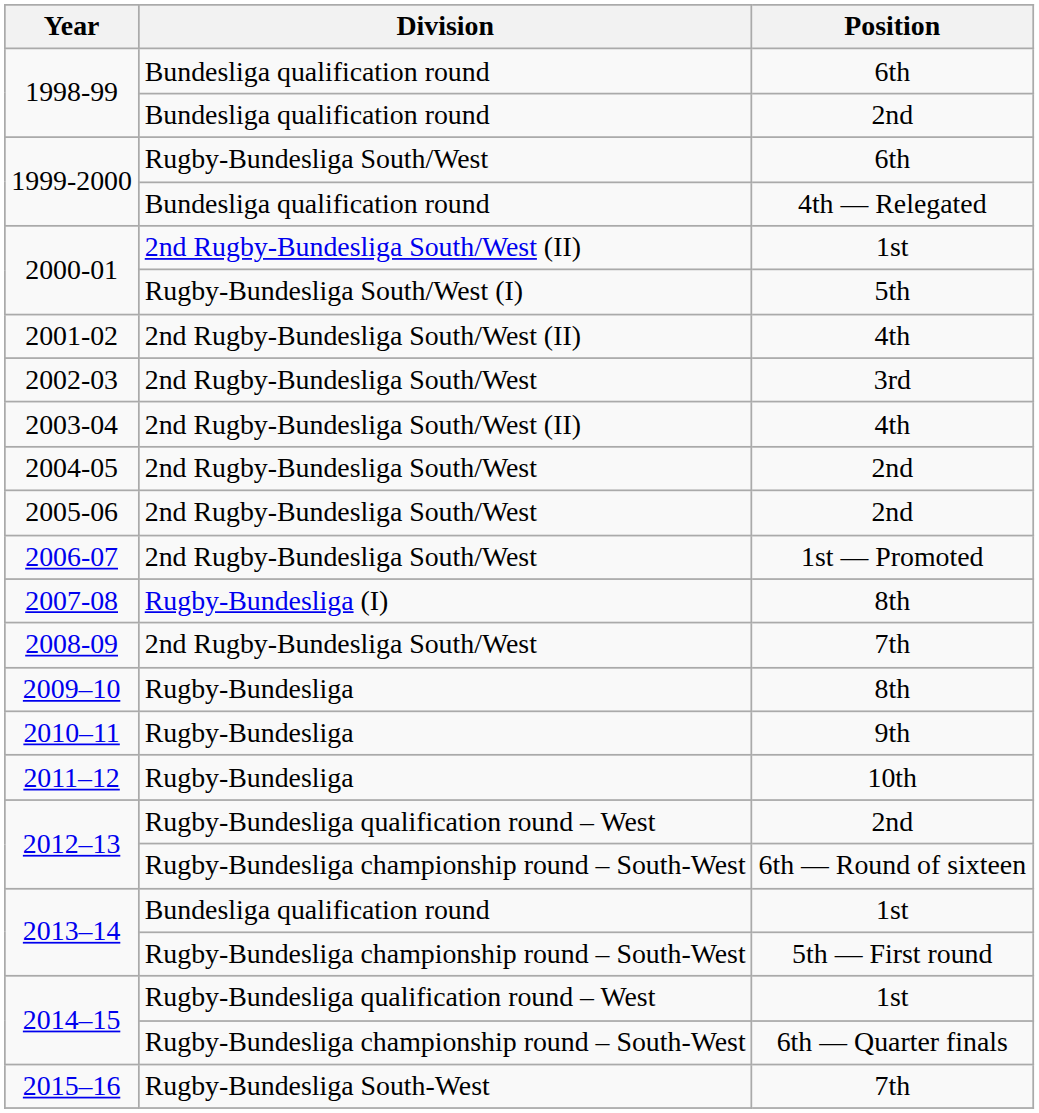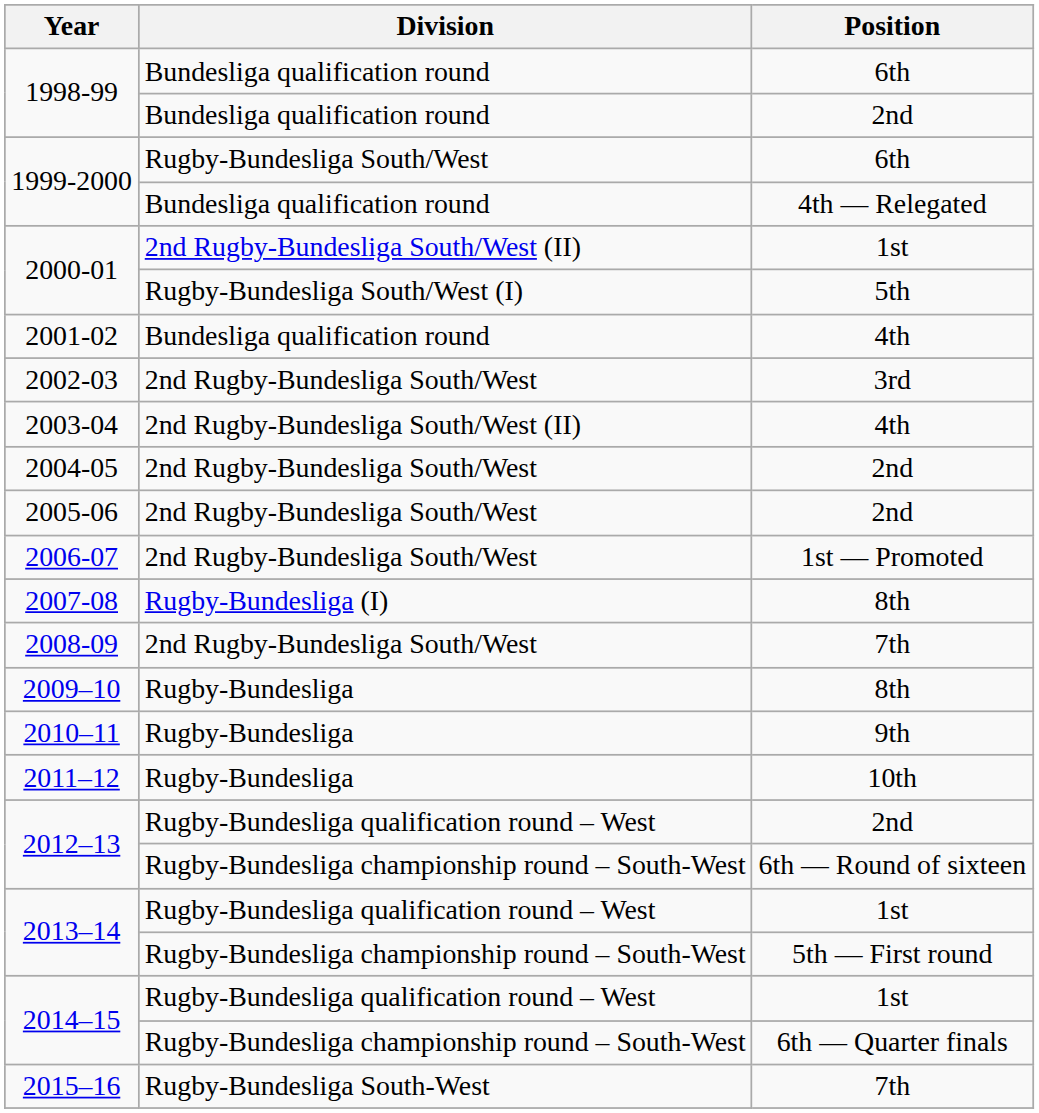2001-02 | Division: 2nd Rugby-Bundesliga South/West (II) -> Bundesliga qualification round
2013–14 / 1st | Division: Bundesliga qualification round -> Rugby-Bundesliga qualification round – West
